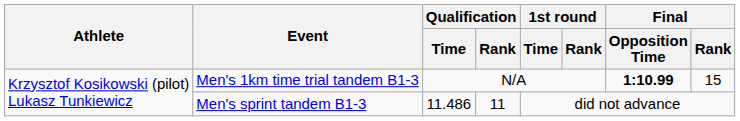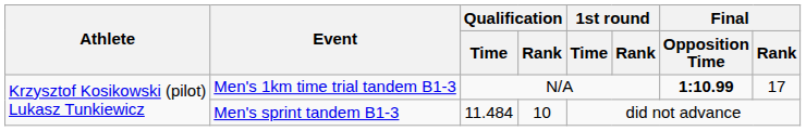Men's 1km time trial tandem B1-3 | Final / Rank: 15 -> 17
Men's sprint tandem B1-3 | Qualification / Time: 11.486 -> 11.484
Men's sprint tandem B1-3 | Qualification / Rank: 11 -> 10
